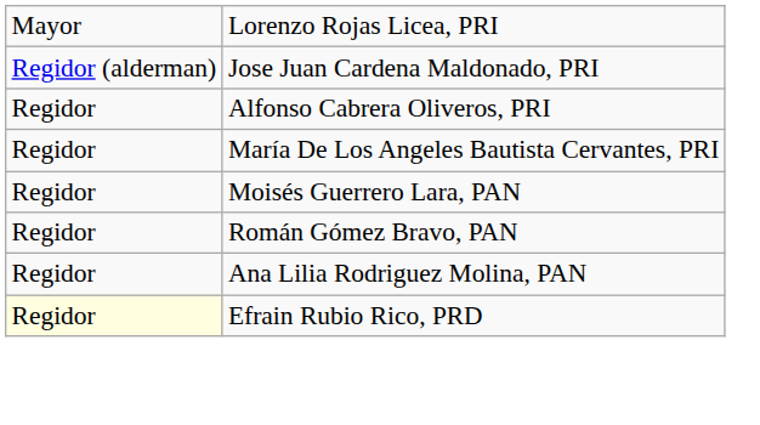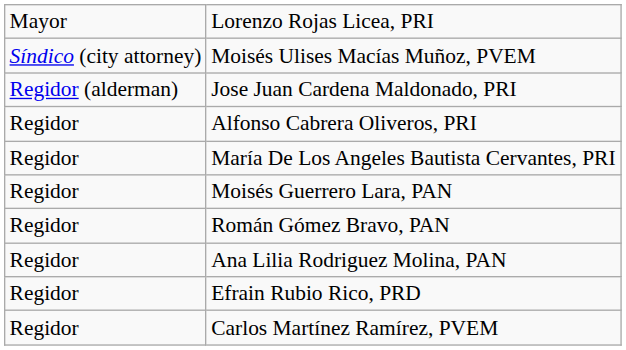+ row: Síndico (city attorney) | Moisés Ulises Macías Muñoz, PVEM
Efrain Rubio Rico, PRD | column 1: lightyellow background -> no background
+ row: Regidor | Carlos Martínez Ramírez, PVEM
